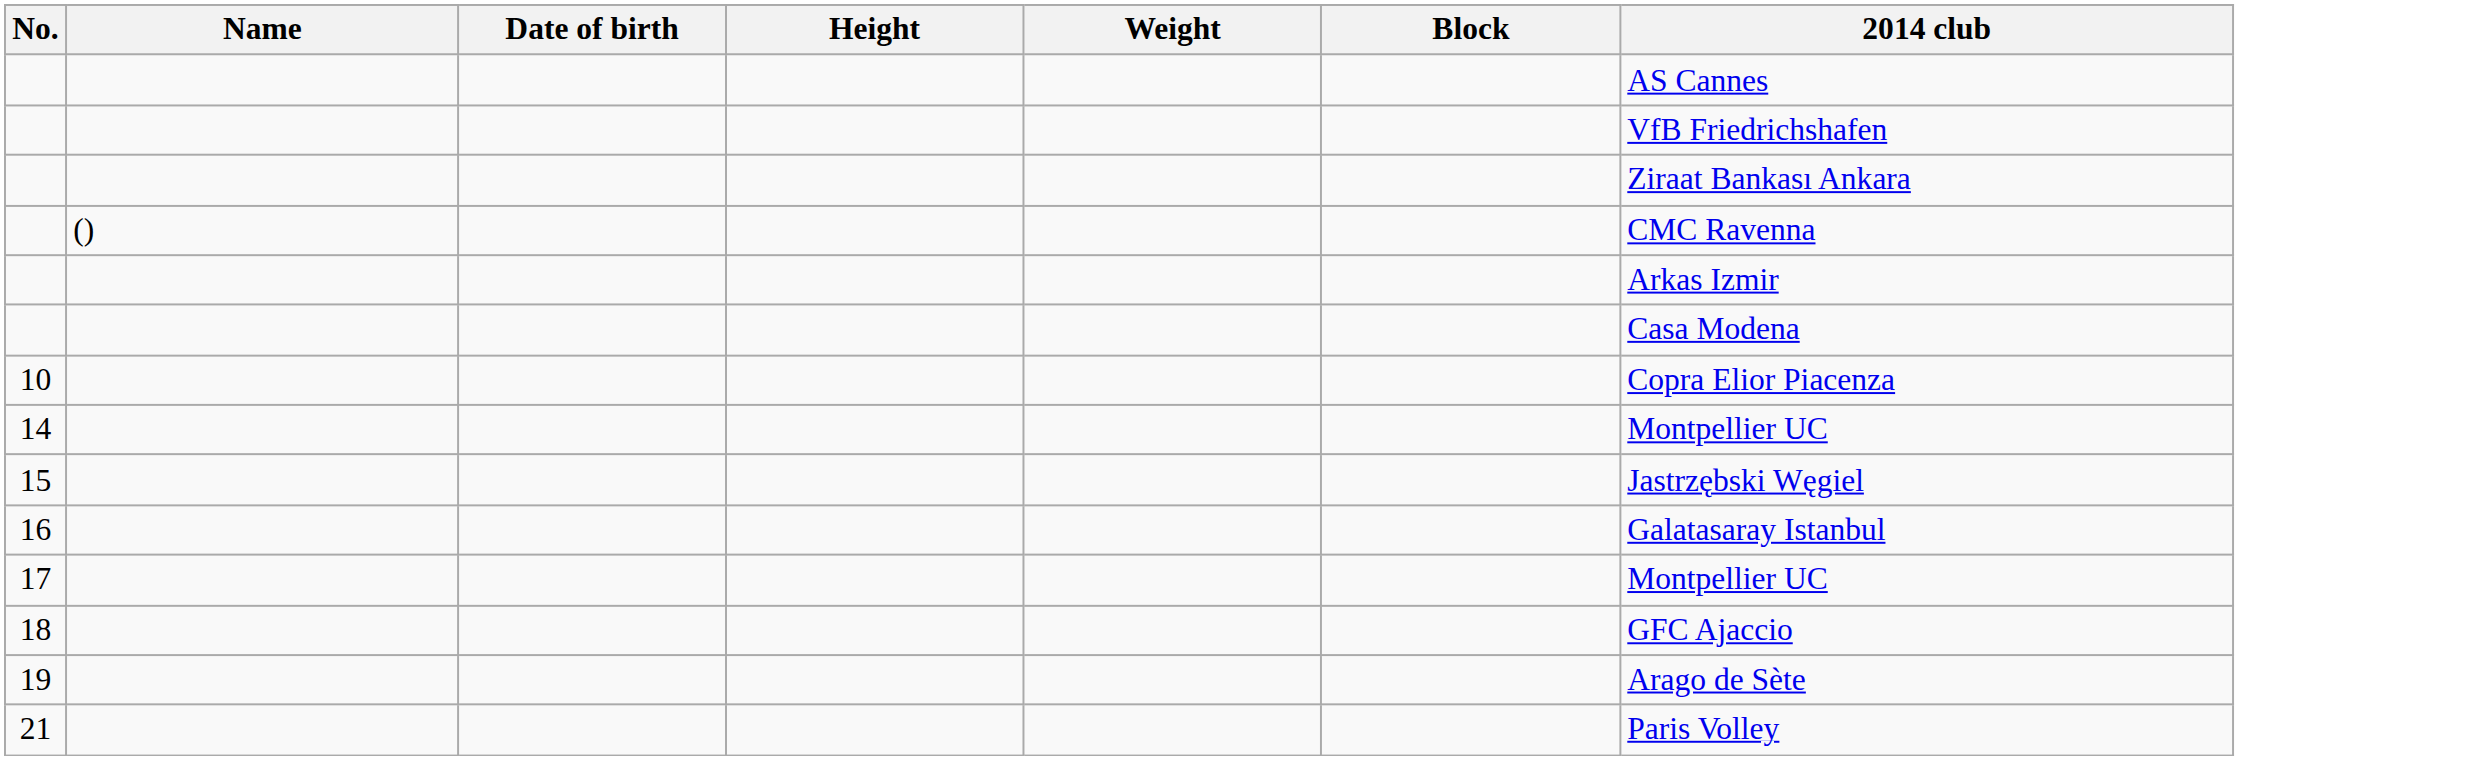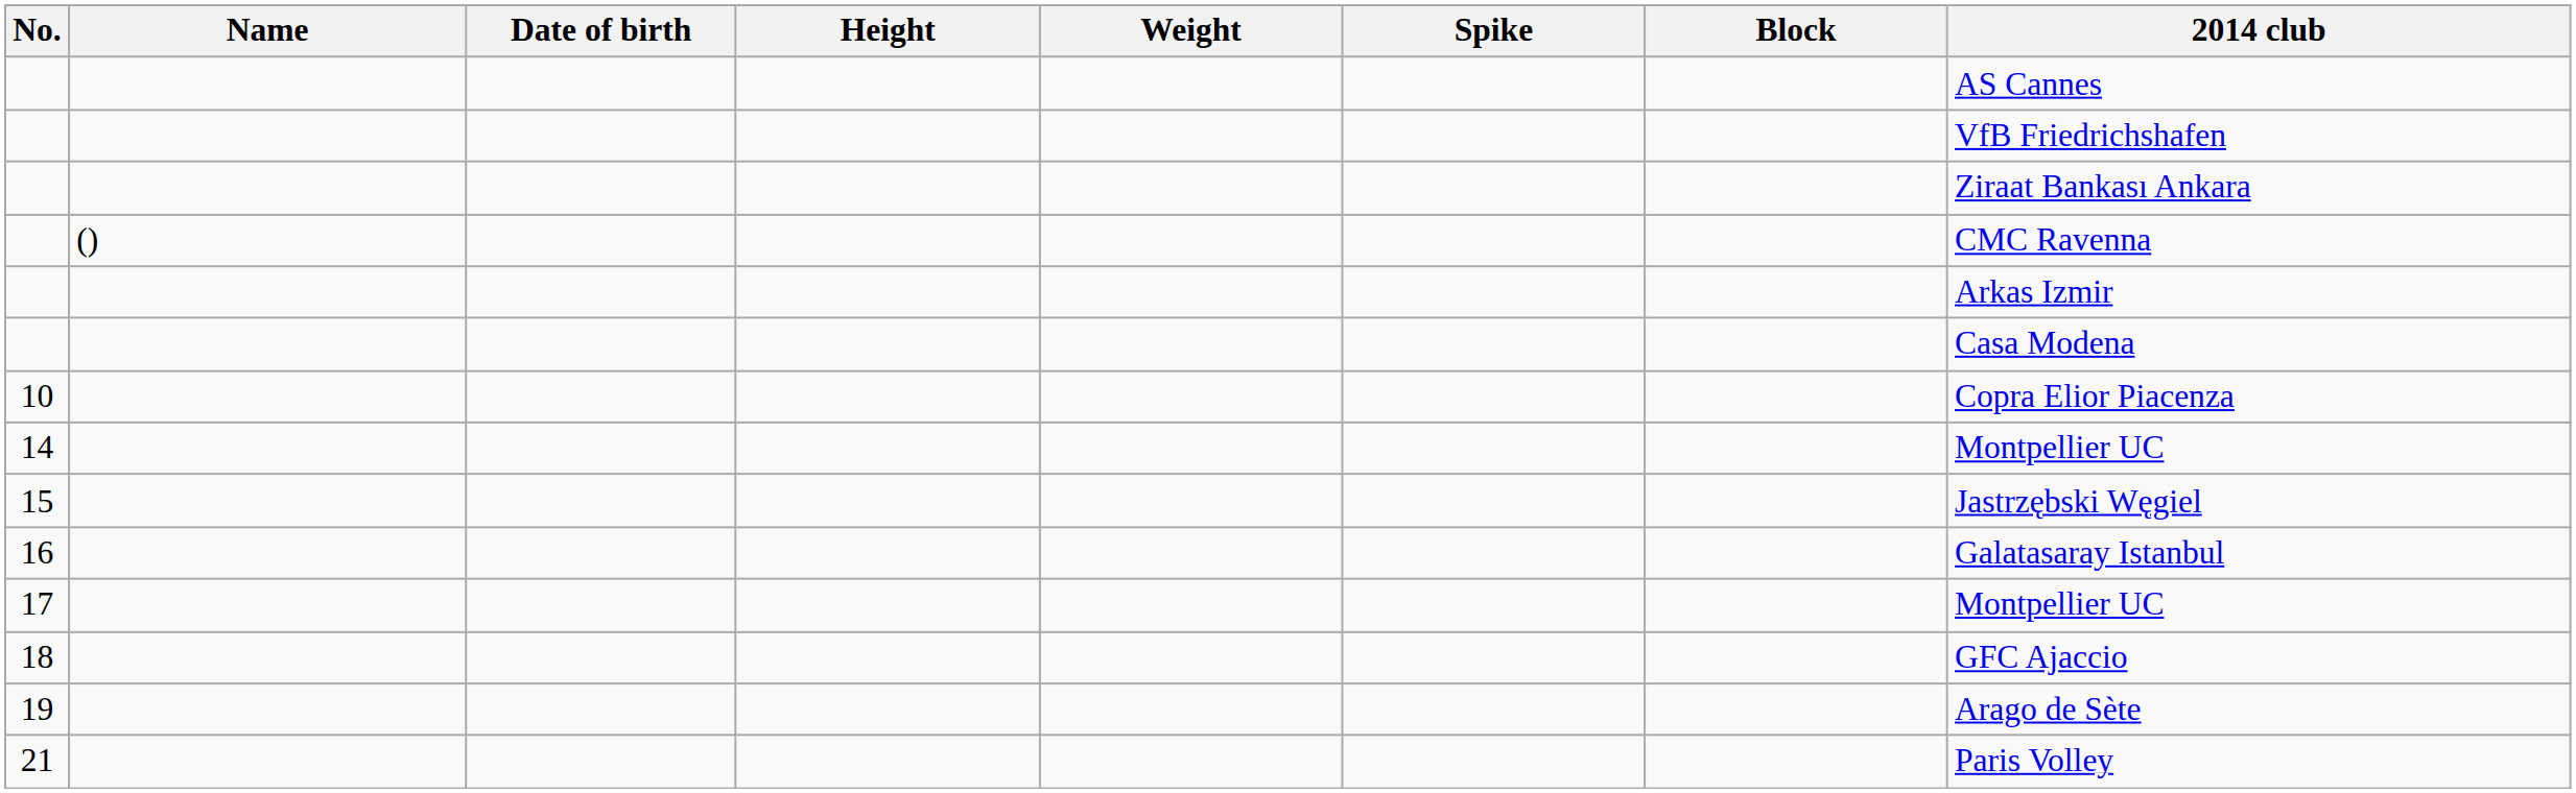+ column: Spike
